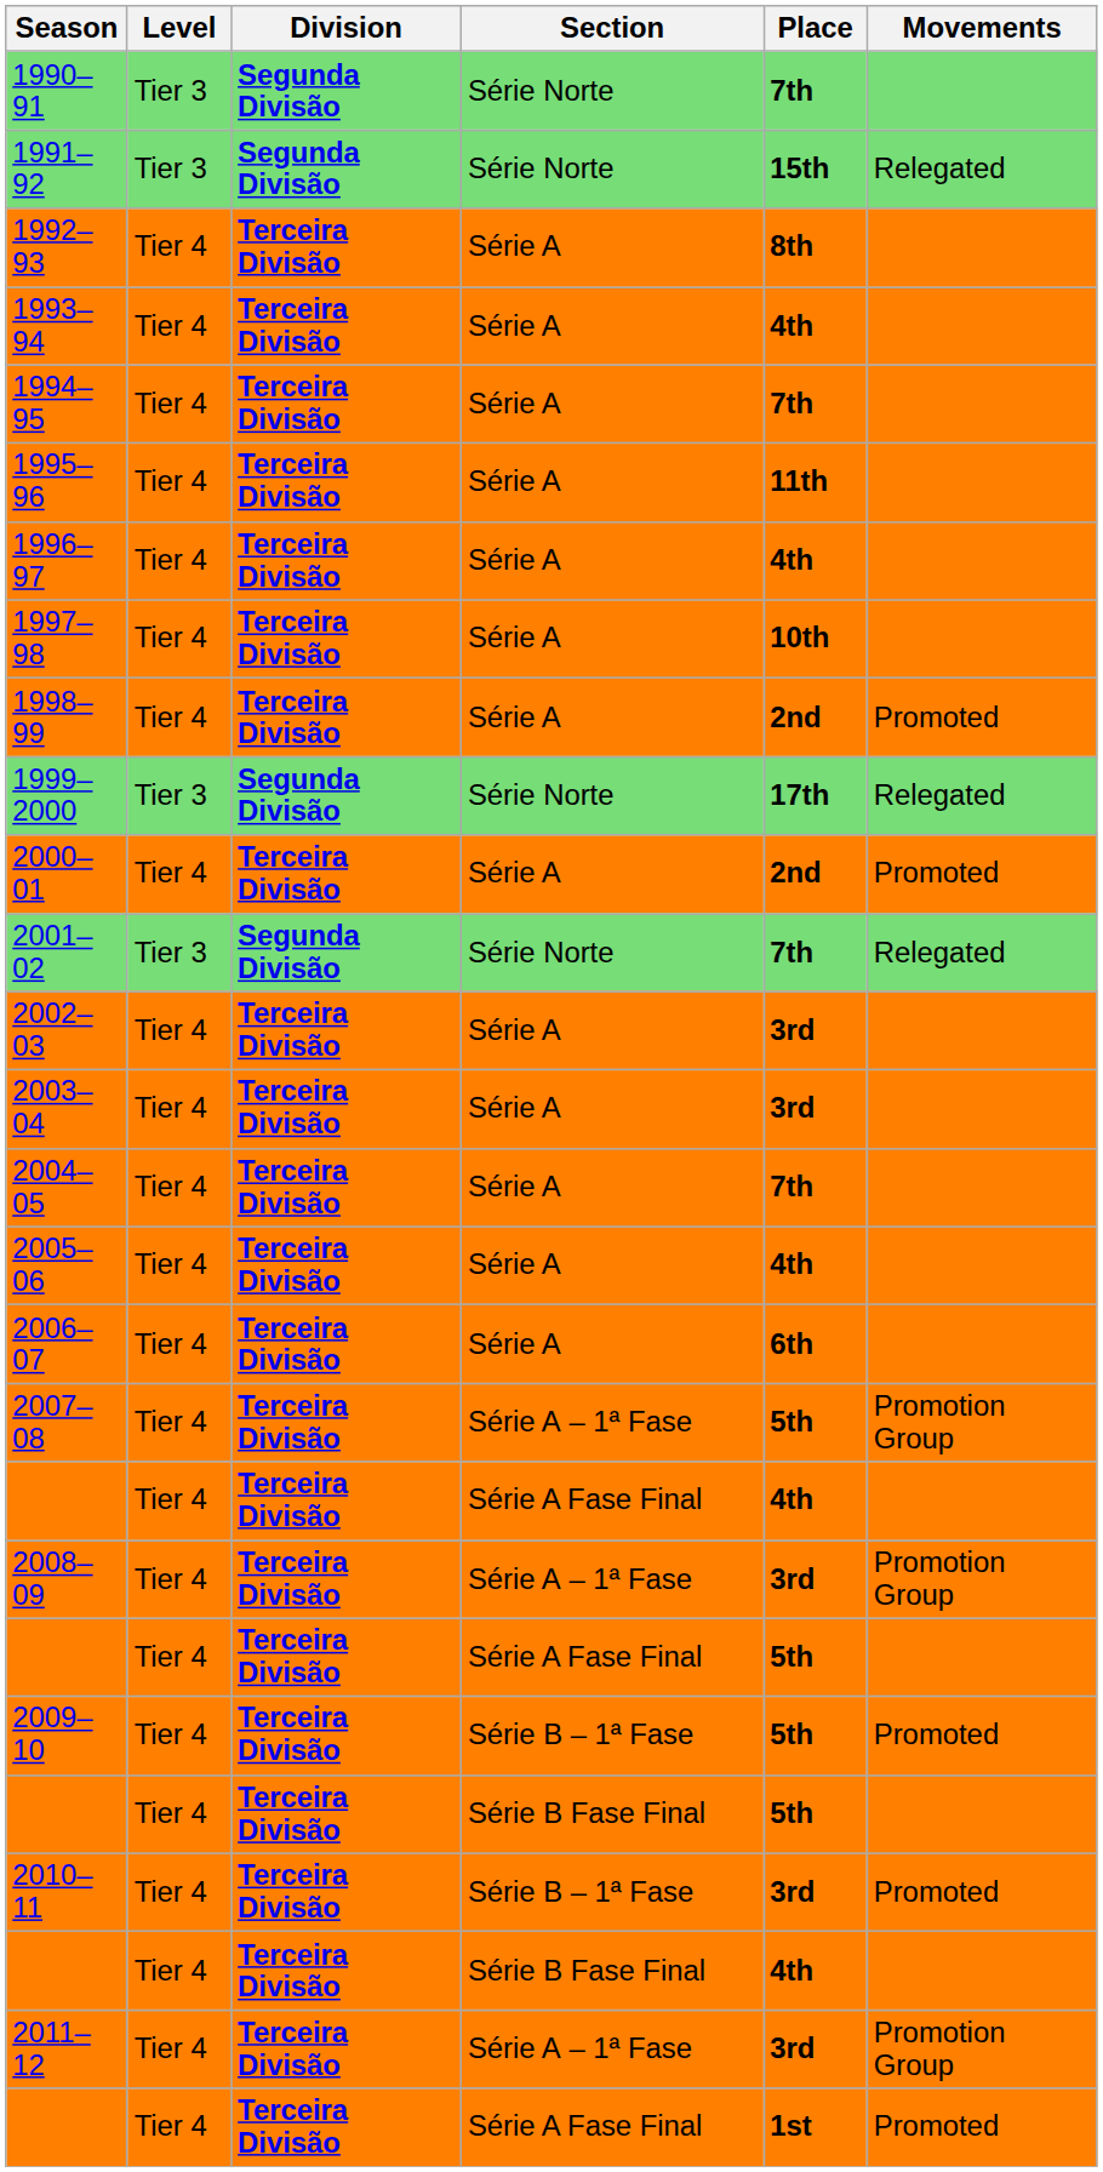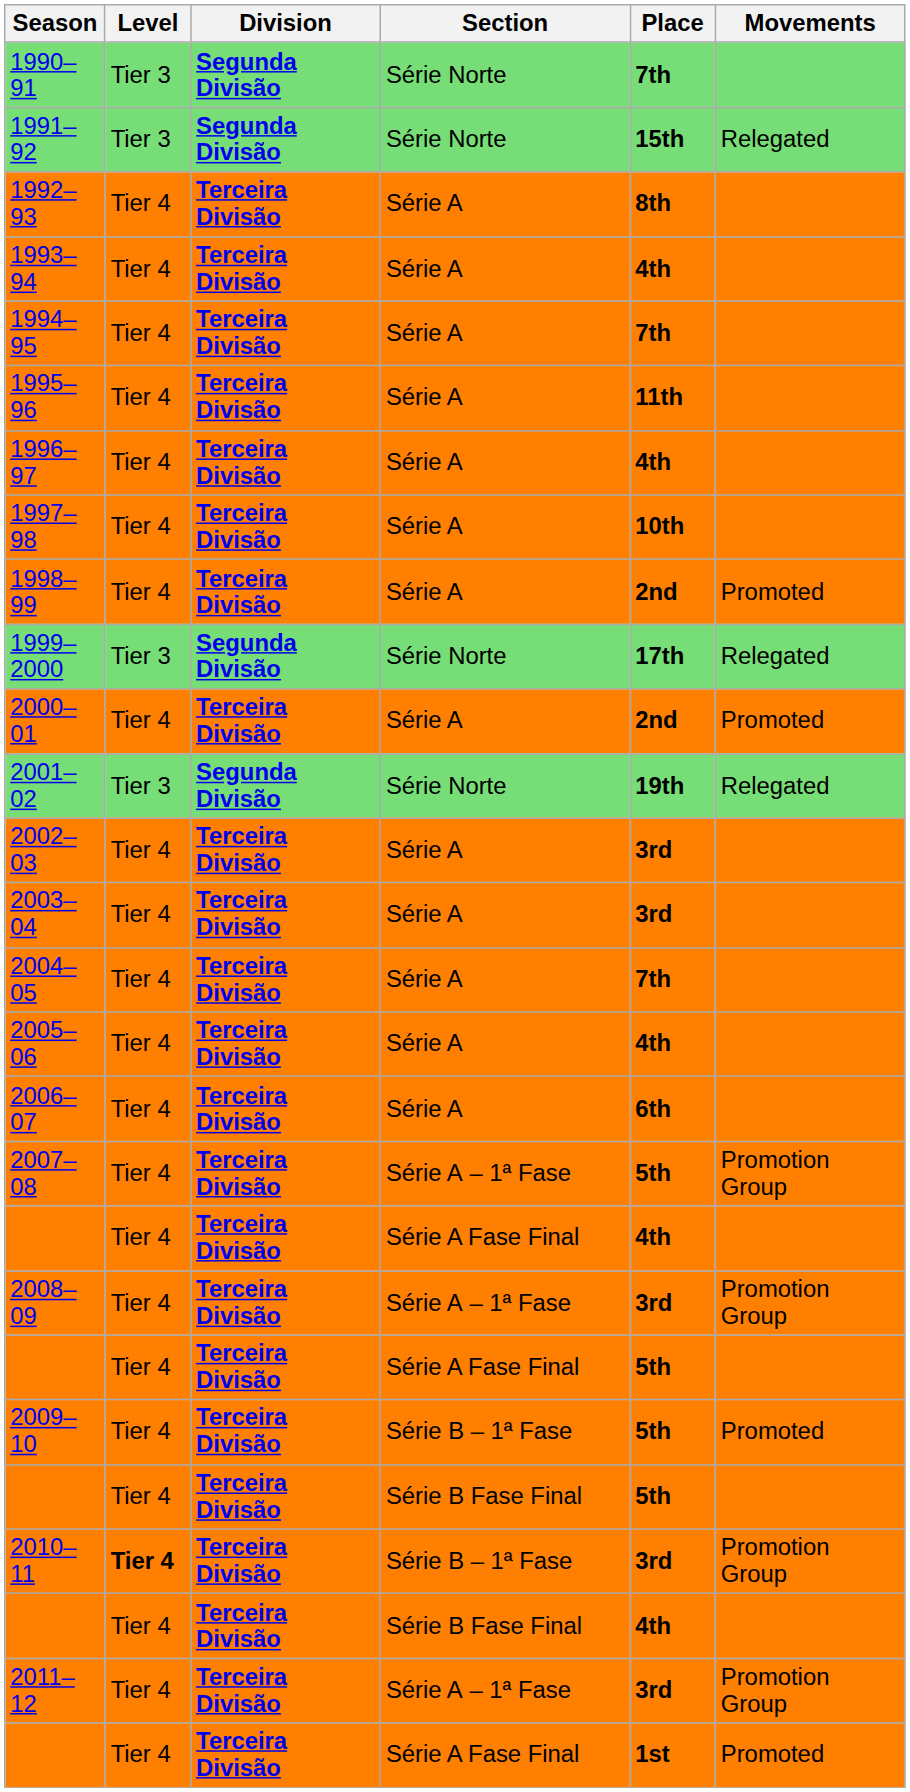2001–02 | Place: 7th -> 19th
2010–11 | Level: normal -> bold
2010–11 | Movements: Promoted -> Promotion Group
